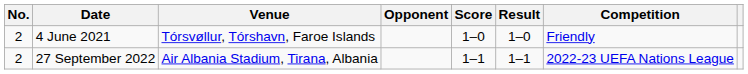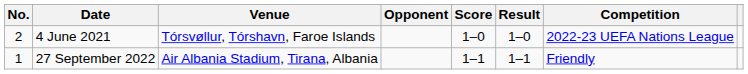4 June 2021 | Competition: Friendly -> 2022-23 UEFA Nations League
27 September 2022 | No.: 2 -> 1
27 September 2022 | Competition: 2022-23 UEFA Nations League -> Friendly
